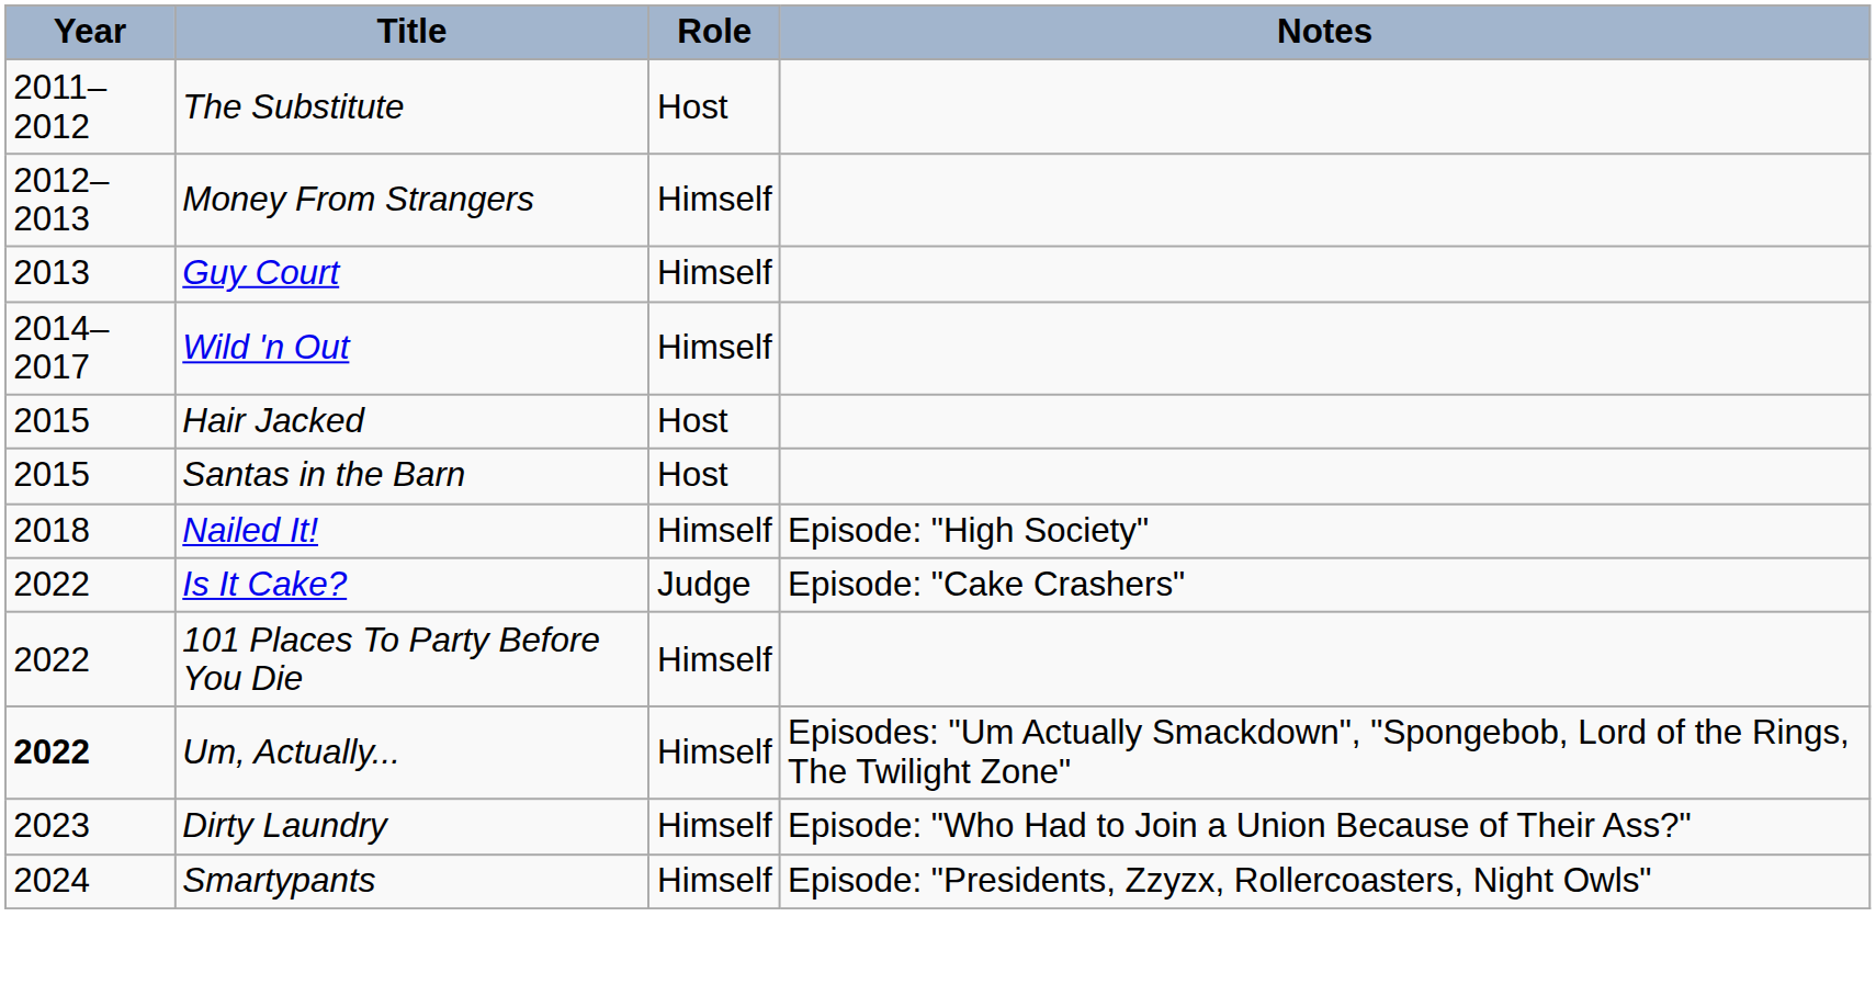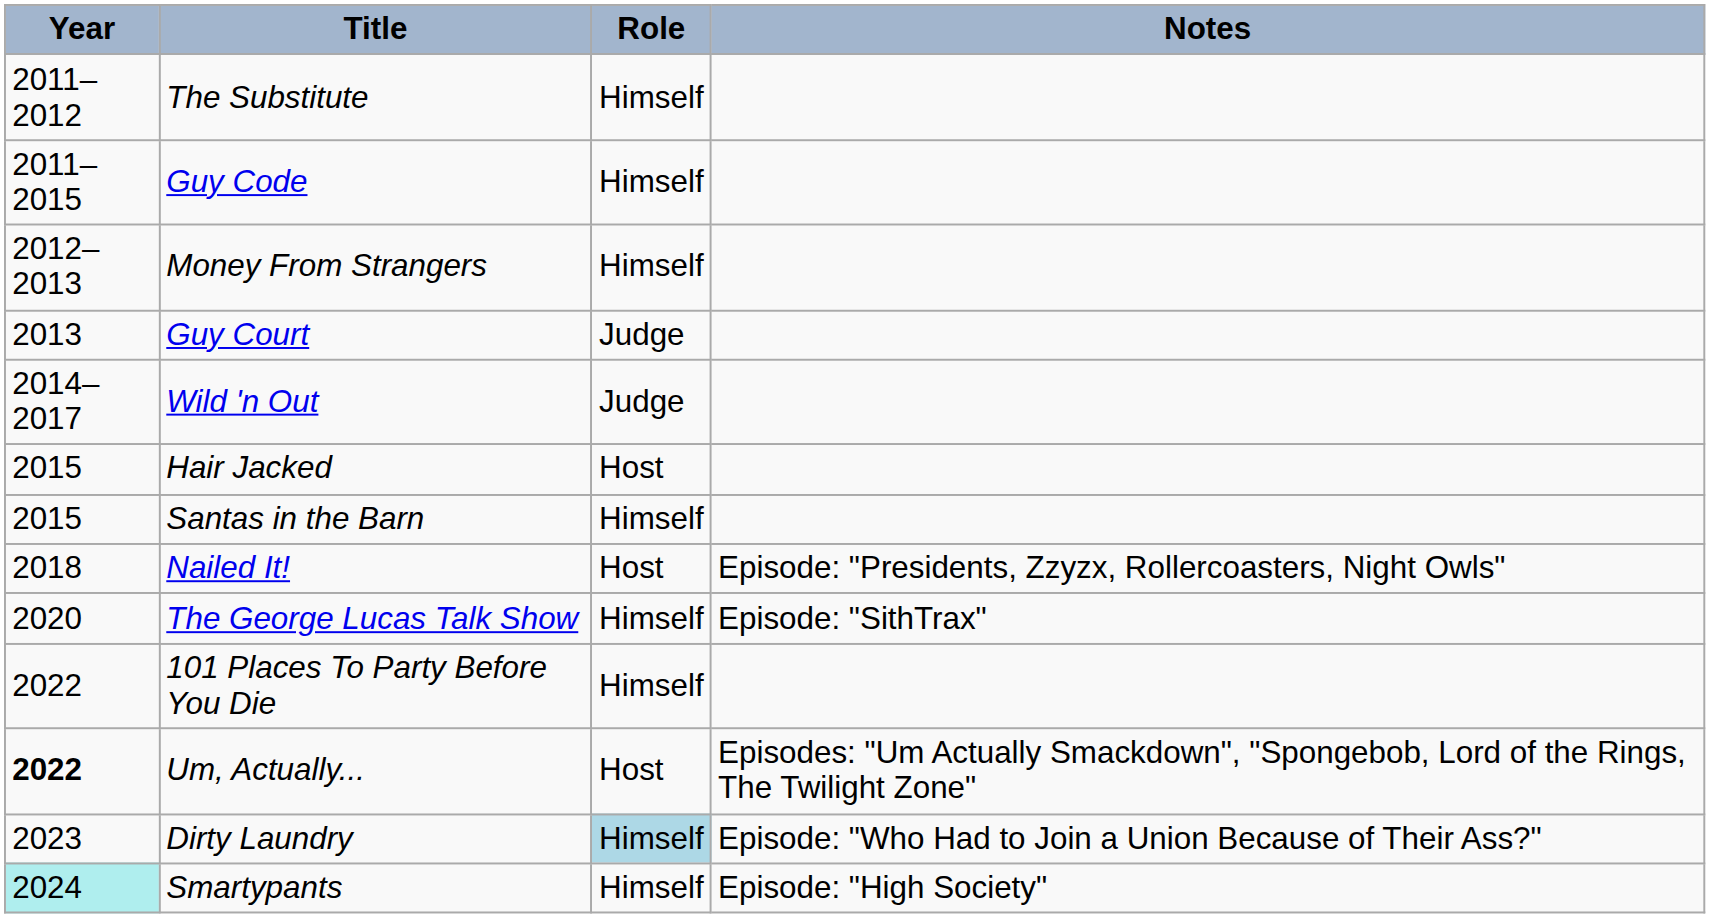The Substitute | Role: Host -> Himself
+ row: 2011–2015 | Guy Code | Himself
Guy Court | Role: Himself -> Judge
Wild 'n Out | Role: Himself -> Judge
Santas in the Barn | Role: Host -> Himself
Nailed It! | Role: Himself -> Host
Nailed It! | Notes: Episode: "High Society" -> Episode: "Presidents, Zzyzx, Rollercoasters, Night Owls"
+ row: 2020 | The George Lucas Talk Show | Himself | Episode: "SithTrax"
- row: 2022 | Is It Cake? | Judge | Episode: "Cake Crashers"
Um, Actually... | Role: Himself -> Host
Dirty Laundry | Role: no background -> lightblue background
Smartypants | Year: no background -> paleturquoise background
Smartypants | Notes: Episode: "Presidents, Zzyzx, Rollercoasters, Night Owls" -> Episode: "High Society"
